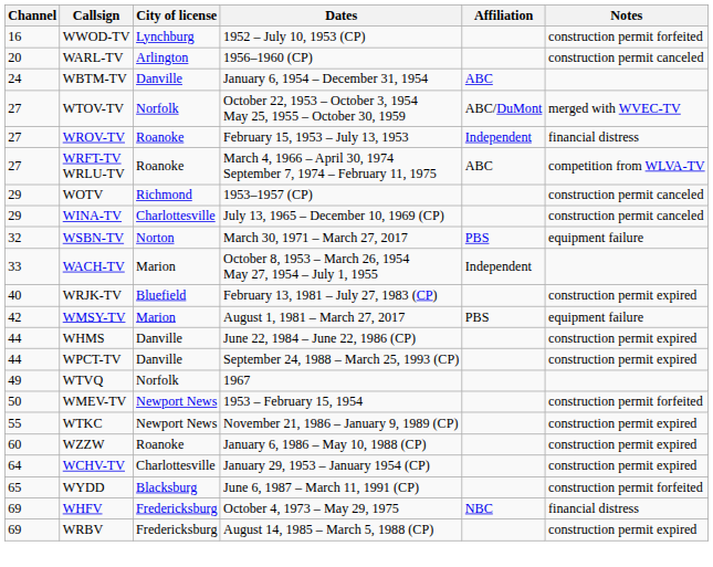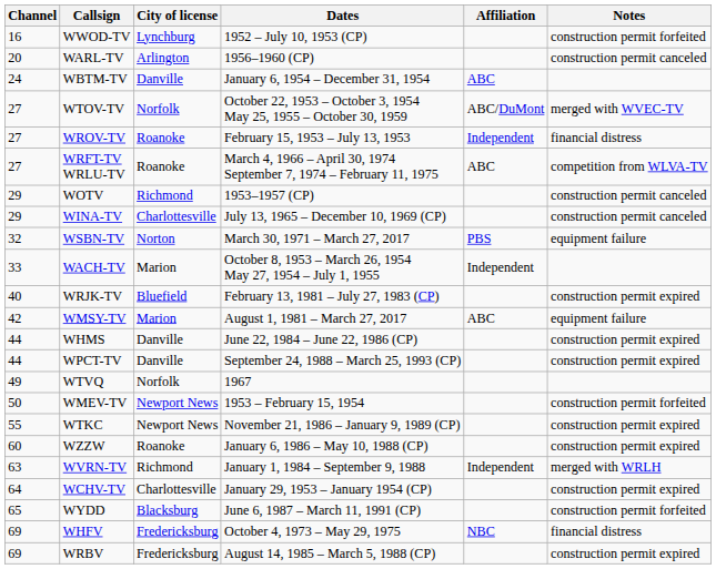WMSY-TV | Affiliation: PBS -> ABC
+ row: 63 | WVRN-TV | Richmond | January 1, 1984 – September 9, 1988 | Independent | merged with WRLH
